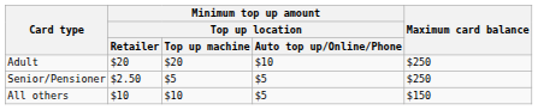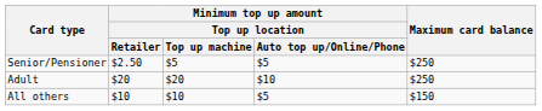rows swapped: Adult <-> Senior/Pensioner
